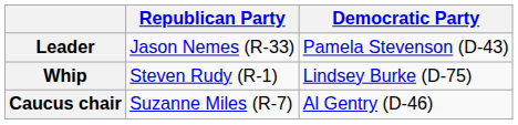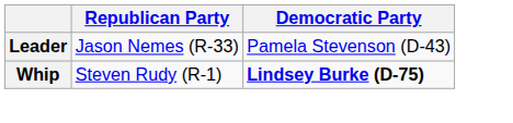Whip | Democratic Party: normal -> bold
- row: Caucus chair | Suzanne Miles (R-7) | Al Gentry (D-46)
